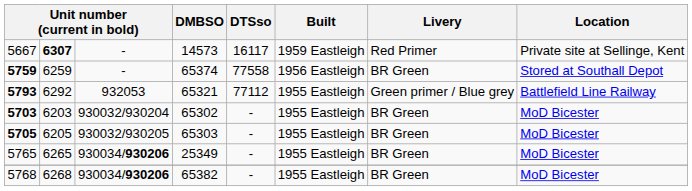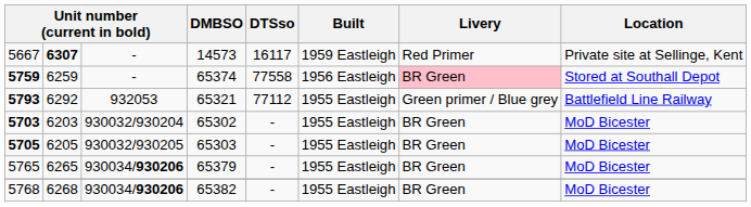5759 | Livery: no background -> pink background
5765 | DMBSO: 25349 -> 65379
